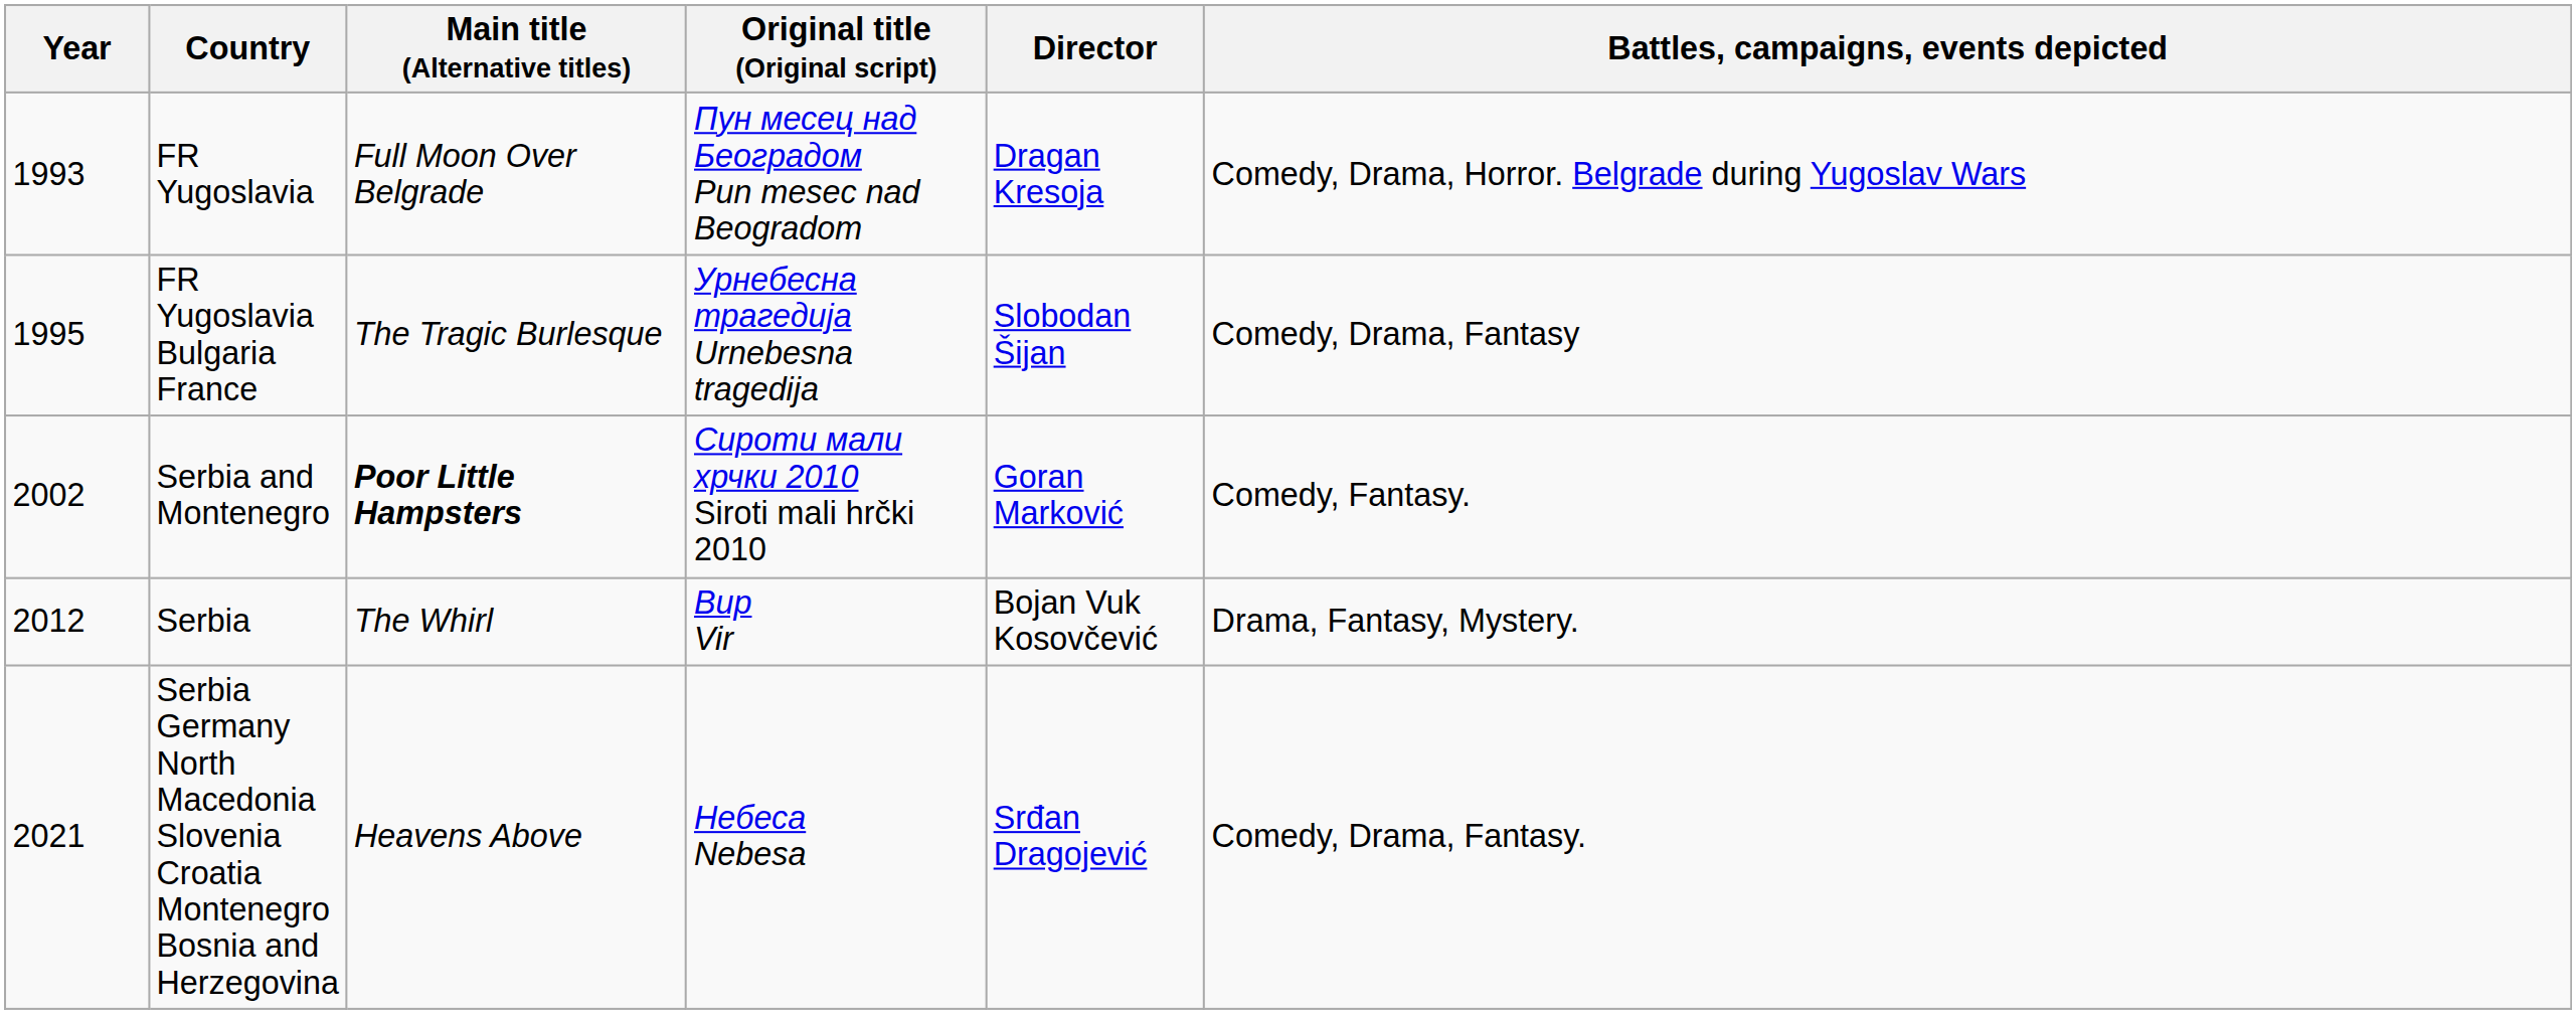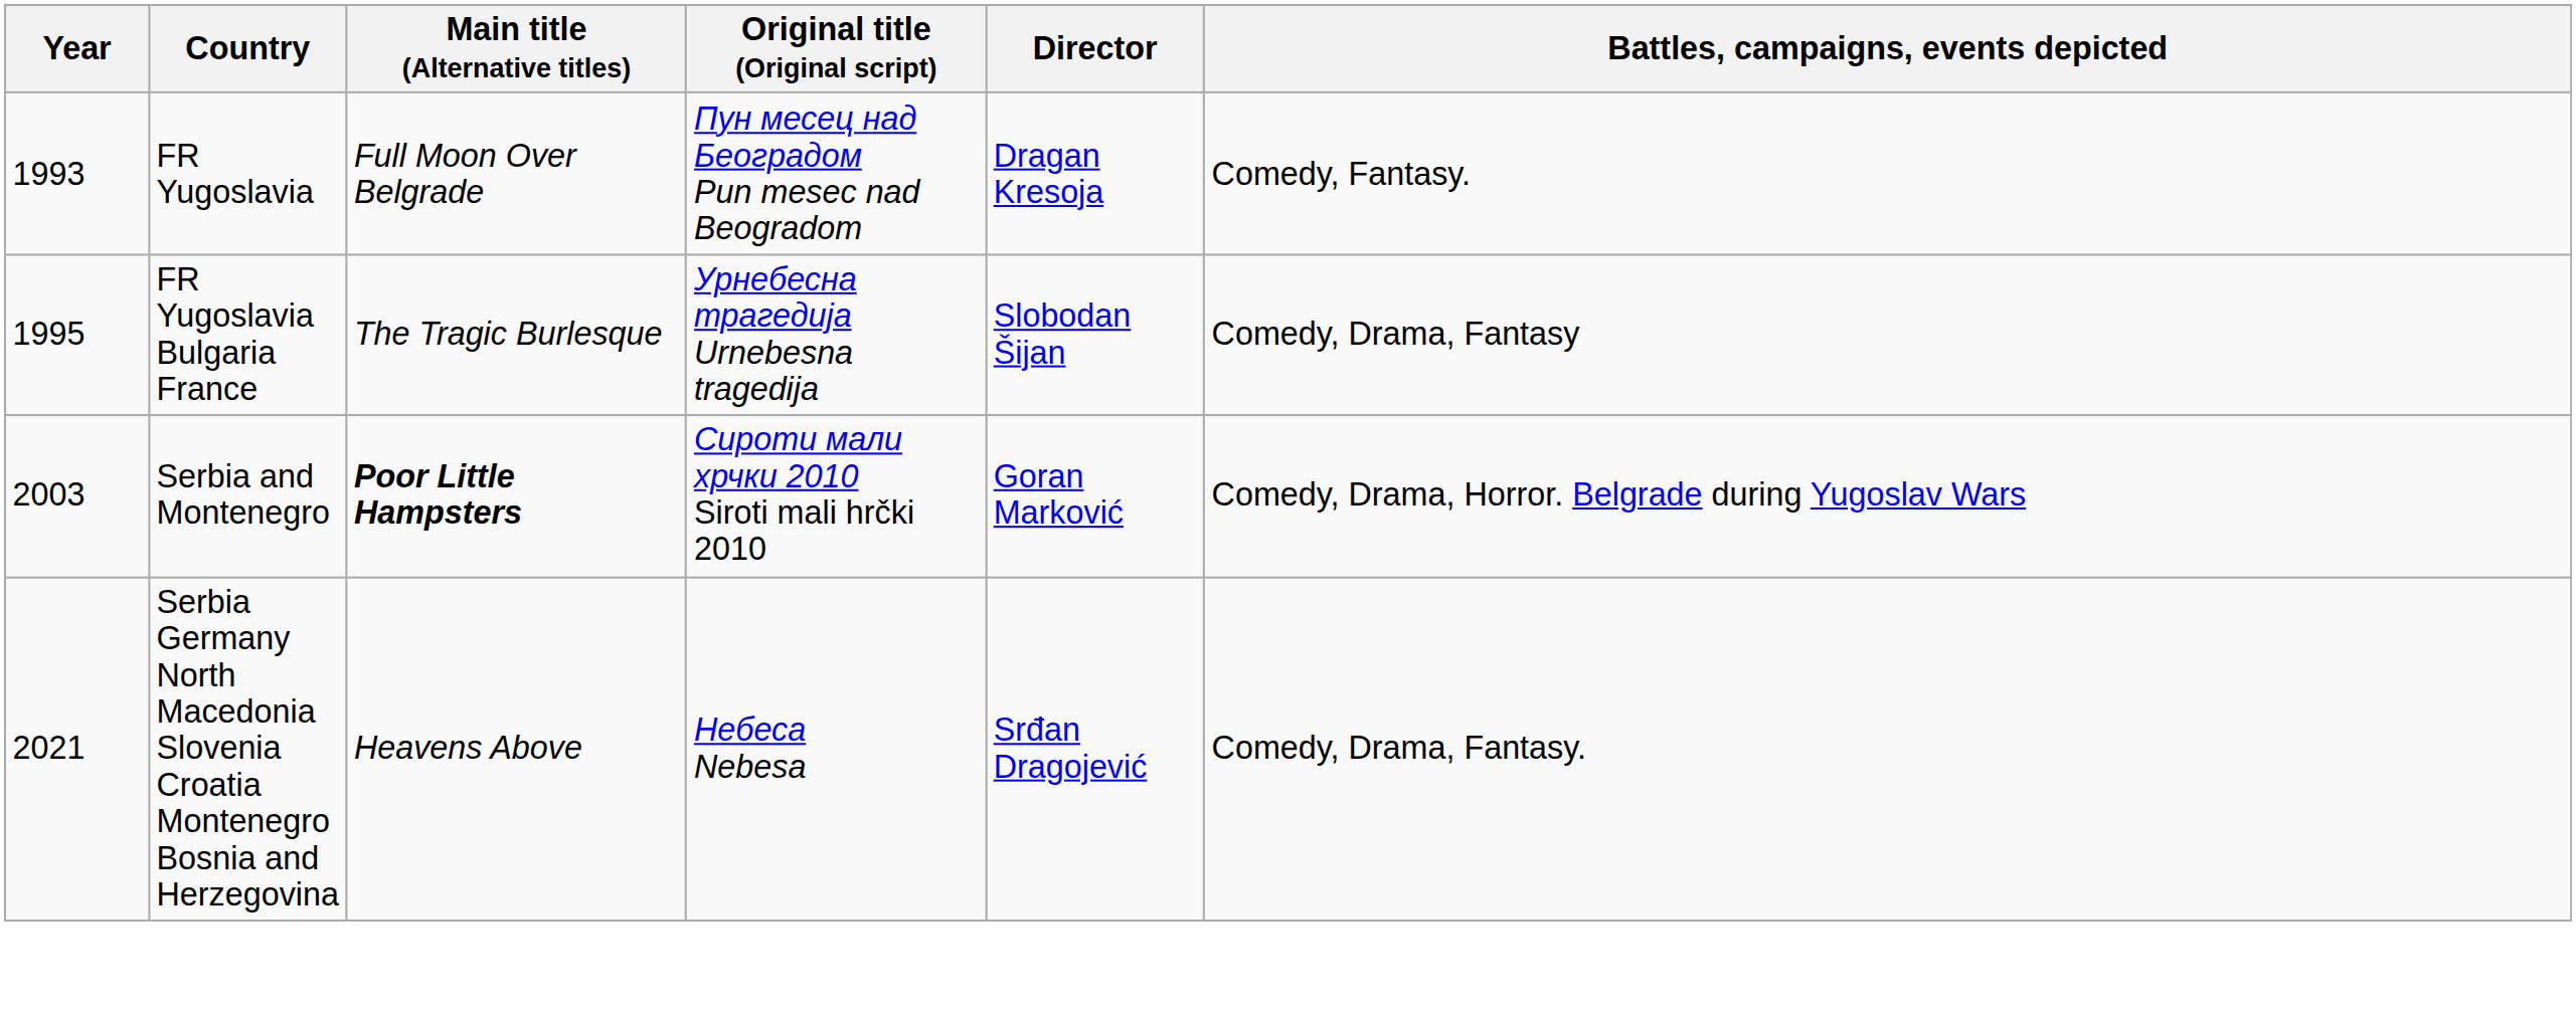FR Yugoslavia | Battles, campaigns, events depicted: Comedy, Drama, Horror. Belgrade during Yugoslav Wars -> Comedy, Fantasy.
Serbia and Montenegro | Year: 2002 -> 2003
Serbia and Montenegro | Battles, campaigns, events depicted: Comedy, Fantasy. -> Comedy, Drama, Horror. Belgrade during Yugoslav Wars
- row: 2012 | Serbia | The Whirl | Вир Vir | Bojan Vuk Kosovčević | Drama, Fantasy, Mystery.
